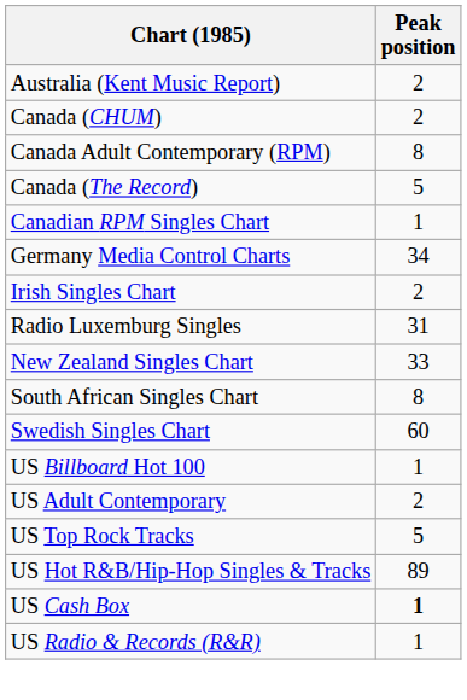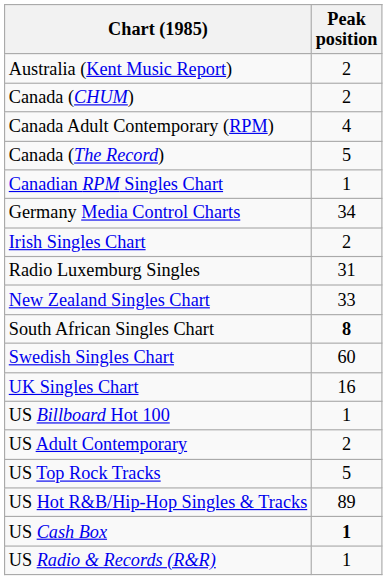Canada Adult Contemporary (RPM) | Peak position: 8 -> 4
South African Singles Chart | Peak position: normal -> bold
+ row: UK Singles Chart | 16
